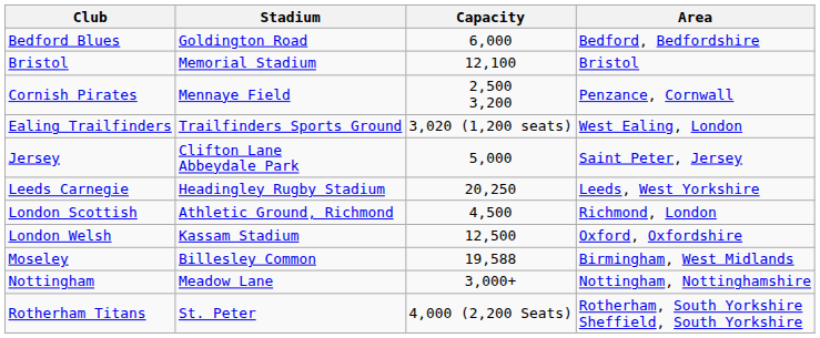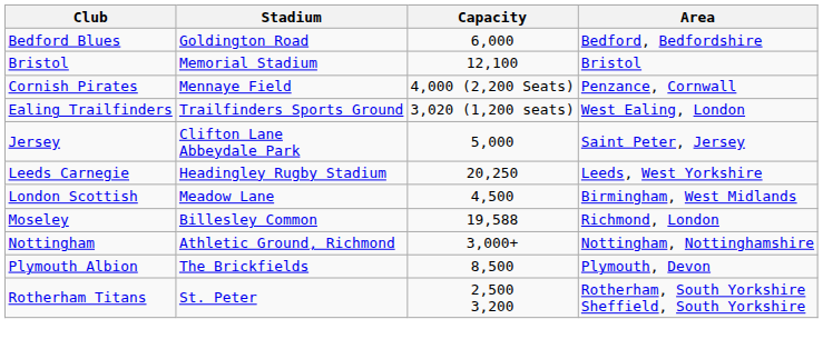Cornish Pirates | Capacity: 2,500 3,200 -> 4,000 (2,200 Seats)
London Scottish | Stadium: Athletic Ground, Richmond -> Meadow Lane
London Scottish | Area: Richmond, London -> Birmingham, West Midlands
- row: London Welsh | Kassam Stadium | 12,500 | Oxford, Oxfordshire
Moseley | Area: Birmingham, West Midlands -> Richmond, London
Nottingham | Stadium: Meadow Lane -> Athletic Ground, Richmond
+ row: Plymouth Albion | The Brickfields | 8,500 | Plymouth, Devon
Rotherham Titans | Capacity: 4,000 (2,200 Seats) -> 2,500 3,200
